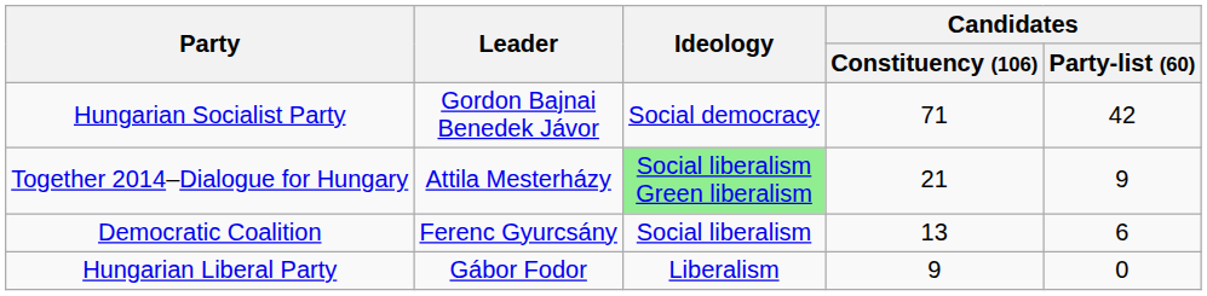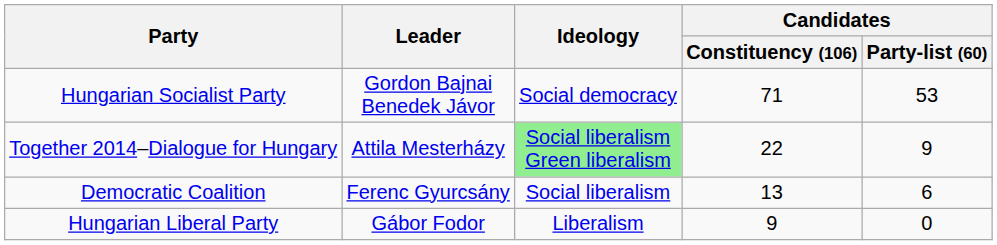Hungarian Socialist Party | Candidates / Party-list (60): 42 -> 53
Together 2014–Dialogue for Hungary | Candidates / Constituency (106): 21 -> 22
